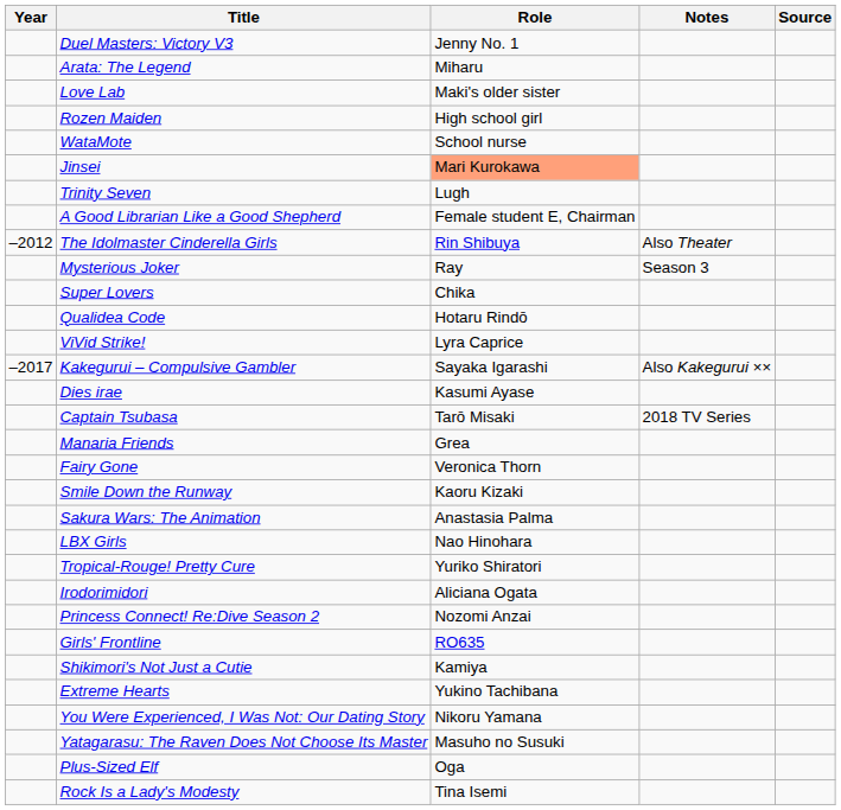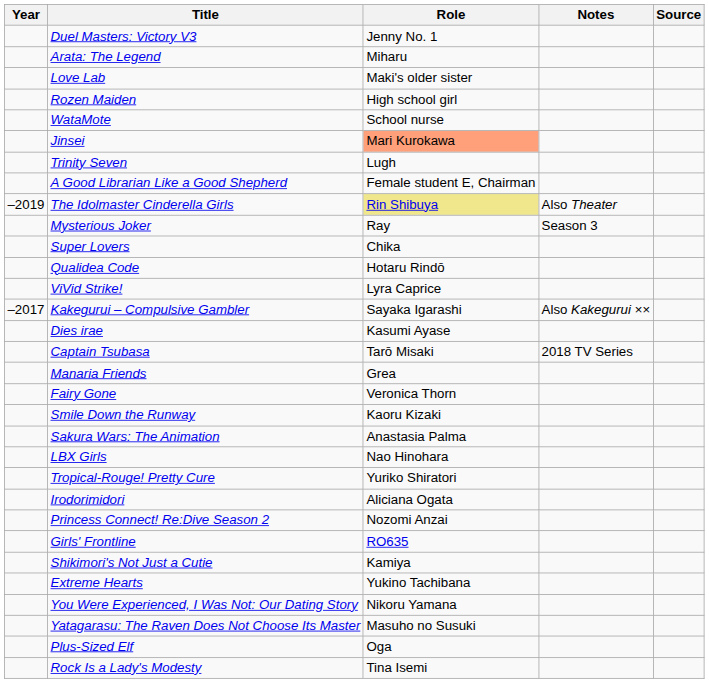The Idolmaster Cinderella Girls | Year: –2012 -> –2019
The Idolmaster Cinderella Girls | Role: no background -> khaki background
